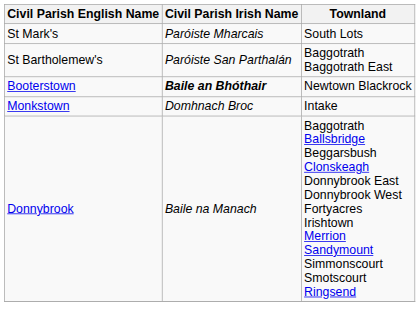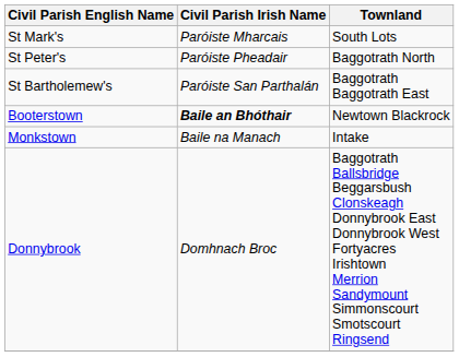+ row: St Peter's | Paróiste Pheadair | Baggotrath North
Monkstown | Civil Parish Irish Name: Domhnach Broc -> Baile na Manach
Donnybrook | Civil Parish Irish Name: Baile na Manach -> Domhnach Broc
